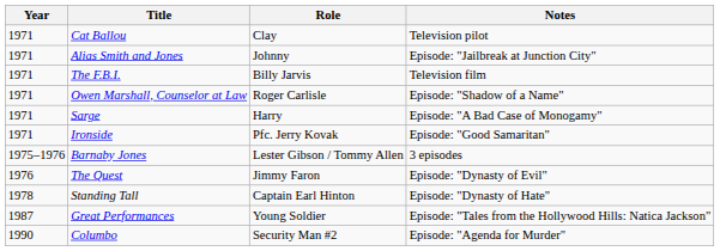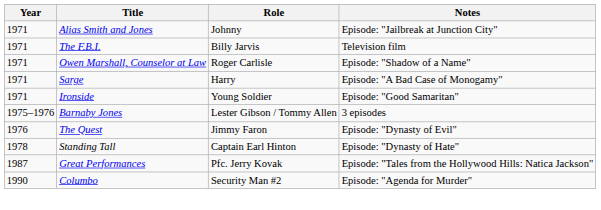- row: 1971 | Cat Ballou | Clay | Television pilot
Ironside | Role: Pfc. Jerry Kovak -> Young Soldier
Great Performances | Role: Young Soldier -> Pfc. Jerry Kovak
